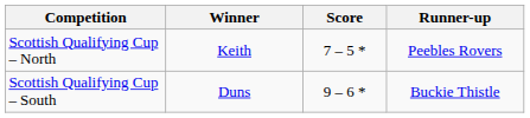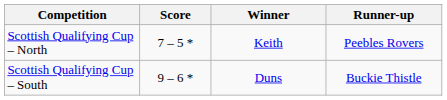columns swapped: Winner <-> Score
